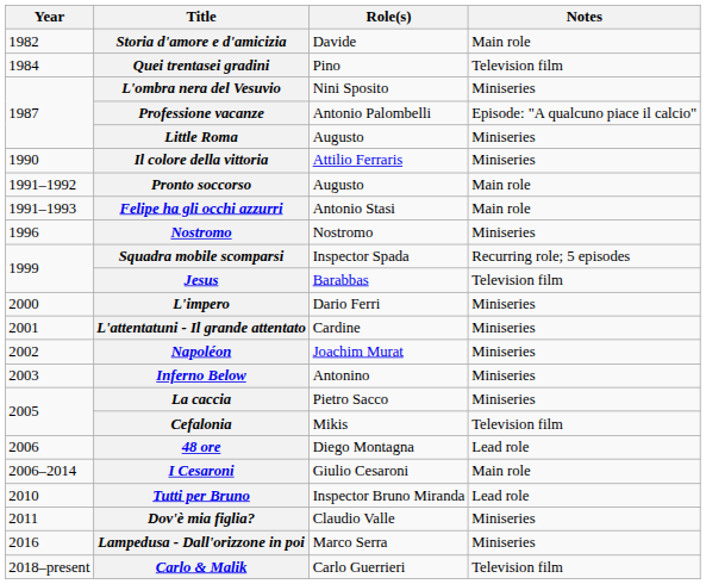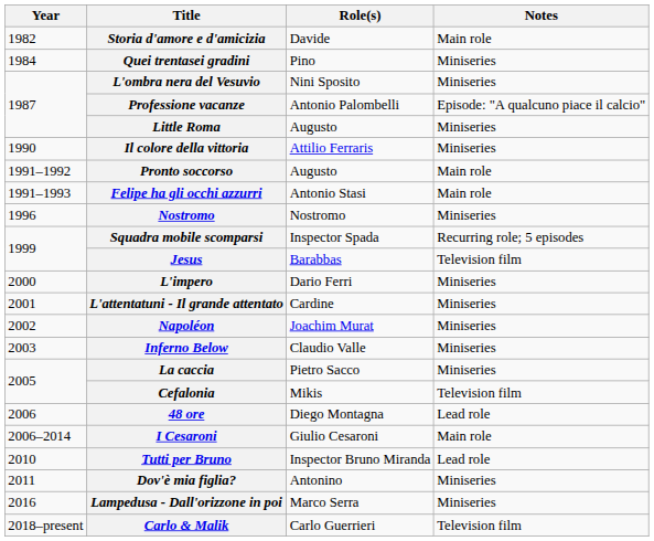Quei trentasei gradini | Notes: Television film -> Miniseries
Inferno Below | Role(s): Antonino -> Claudio Valle
Dov'è mia figlia? | Role(s): Claudio Valle -> Antonino
